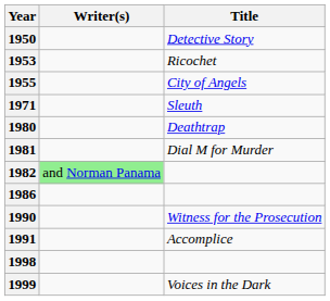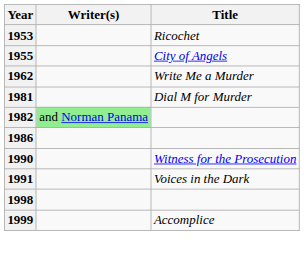- row: 1950 | Detective Story
+ row: 1962 | Write Me a Murder
- row: 1971 | Sleuth
- row: 1980 | Deathtrap
1991 | Title: Accomplice -> Voices in the Dark
1999 | Title: Voices in the Dark -> Accomplice
